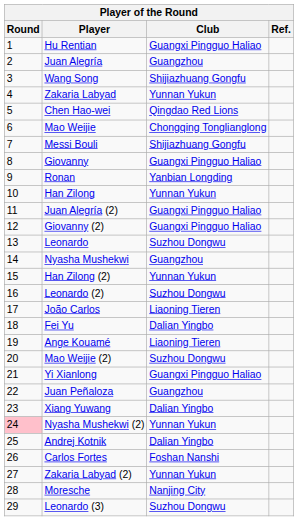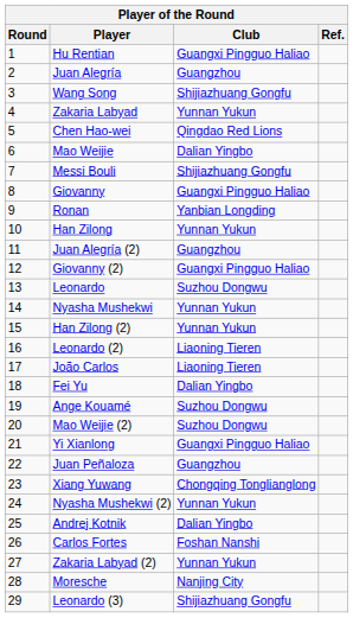Mao Weijie | Club: Chongqing Tonglianglong -> Dalian Yingbo
Juan Alegría (2) | Club: Guangxi Pingguo Haliao -> Guangzhou
Nyasha Mushekwi | Club: Guangzhou -> Yunnan Yukun
Leonardo (2) | Club: Suzhou Dongwu -> Liaoning Tieren
Ange Kouamé | Club: Liaoning Tieren -> Suzhou Dongwu
Xiang Yuwang | Club: Dalian Yingbo -> Chongqing Tonglianglong
Nyasha Mushekwi (2) | Round: pink background -> no background
Leonardo (3) | Club: Suzhou Dongwu -> Shijiazhuang Gongfu
